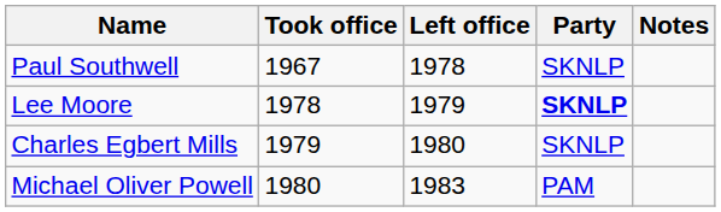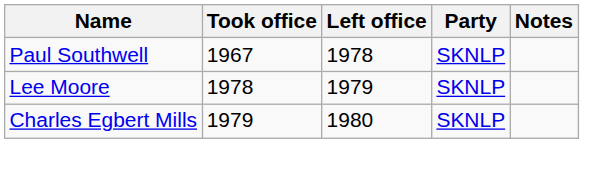Lee Moore | Party: bold -> normal
- row: Michael Oliver Powell | 1980 | 1983 | PAM
